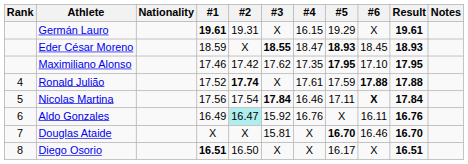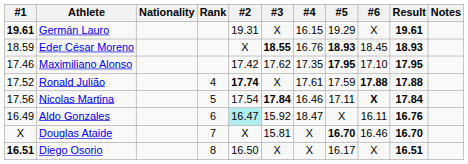columns swapped: Rank <-> #1
Eder César Moreno | #4: 18.47 -> 16.76
Aldo Gonzales | #4: 16.76 -> 18.47
